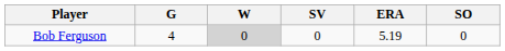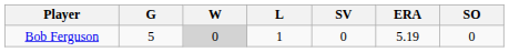+ column: L | 1
Bob Ferguson | G: 4 -> 5
